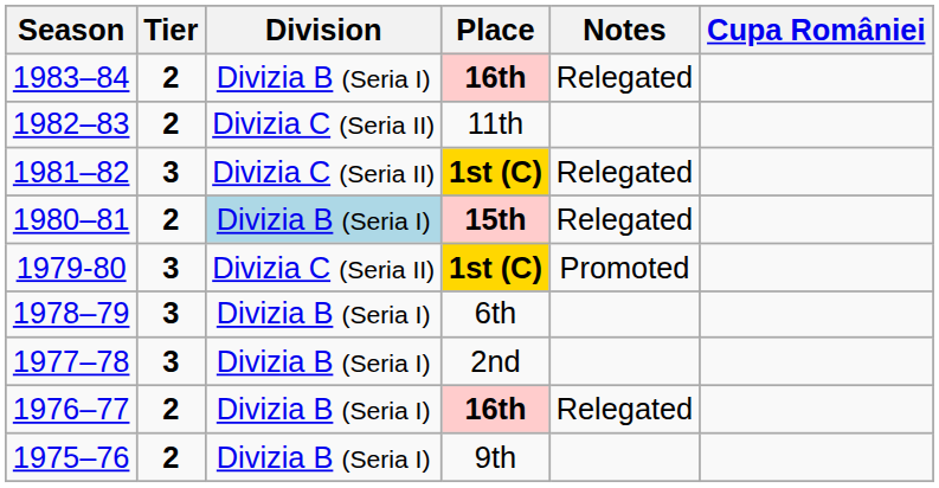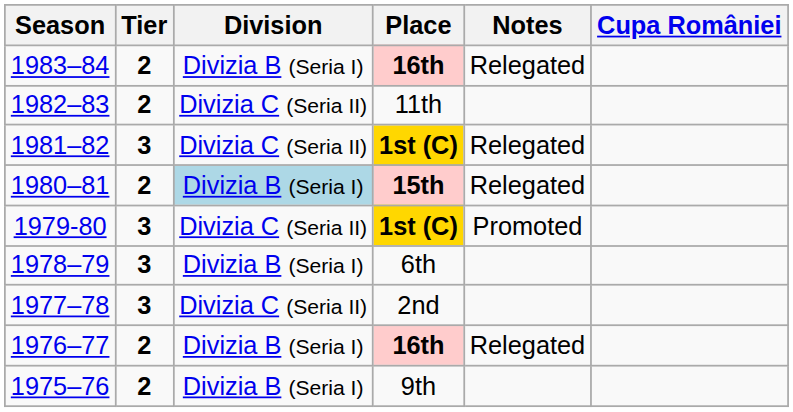1977–78 | Division: Divizia B (Seria I) -> Divizia C (Seria II)
